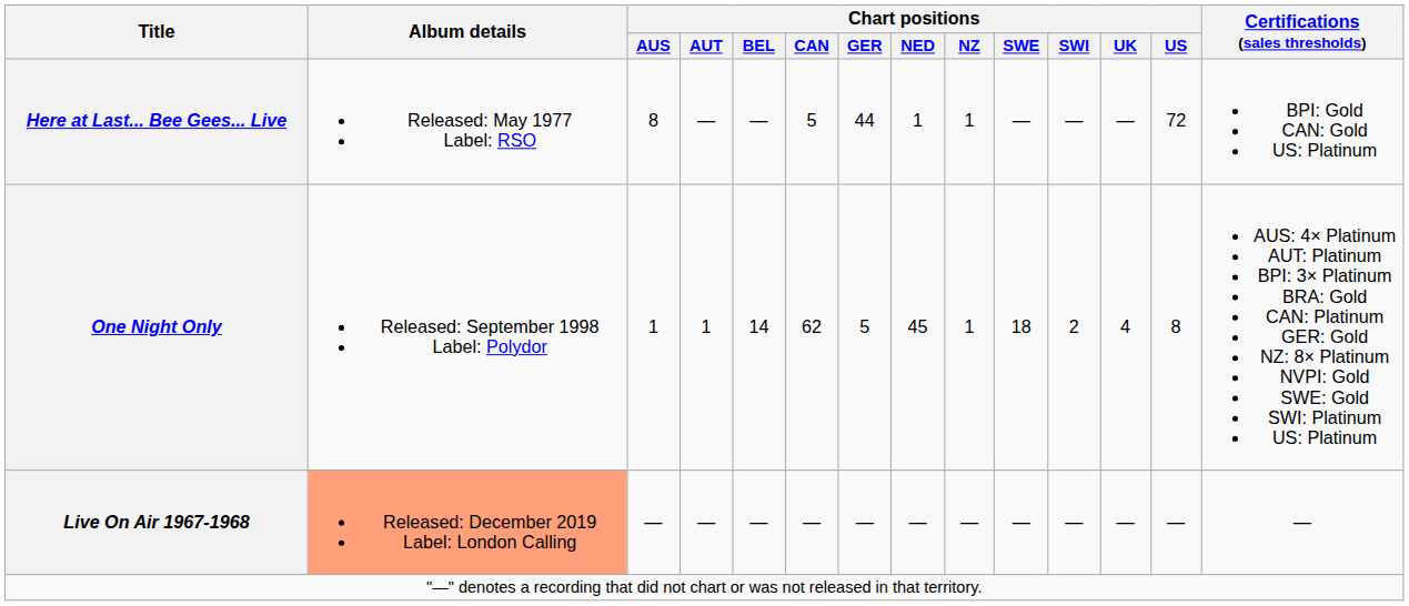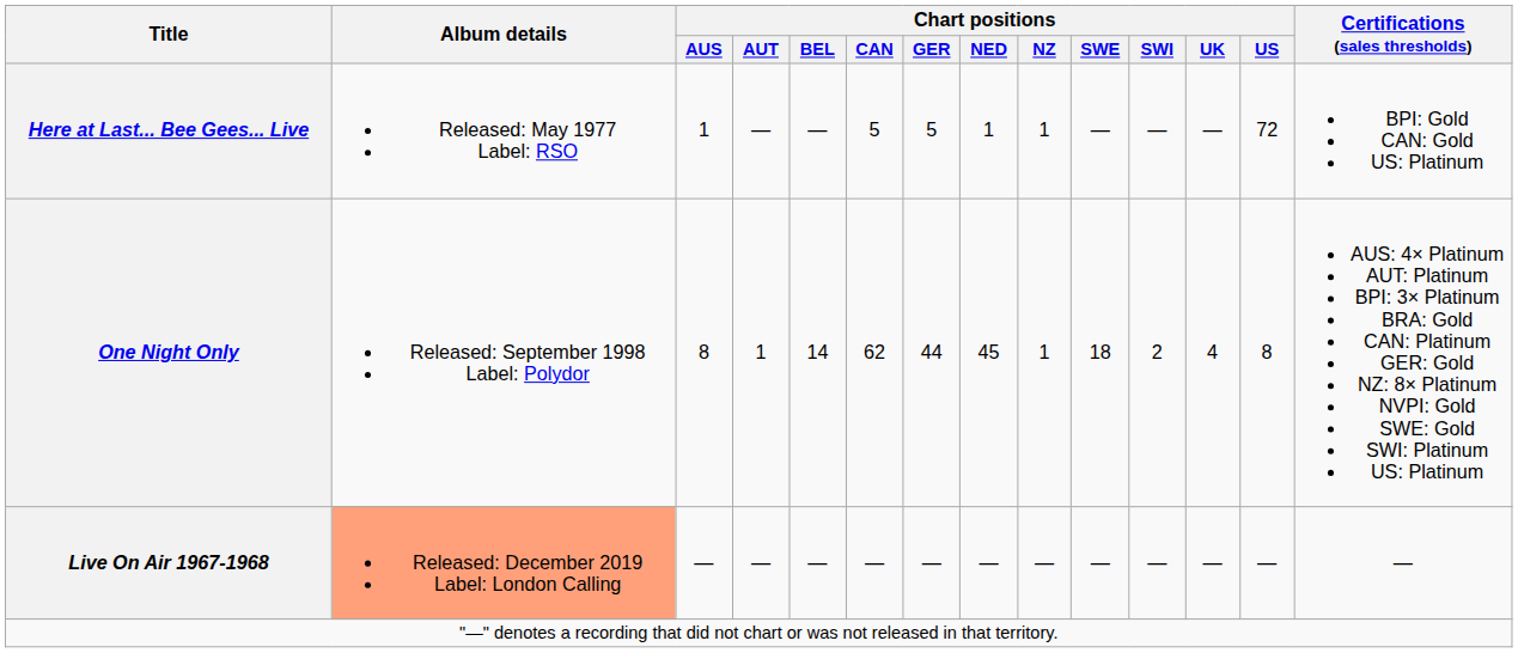Here at Last... Bee Gees... Live | Chart positions / AUS: 8 -> 1
Here at Last... Bee Gees... Live | Chart positions / GER: 44 -> 5
One Night Only | Chart positions / AUS: 1 -> 8
One Night Only | Chart positions / GER: 5 -> 44
